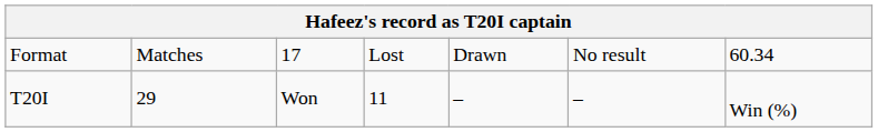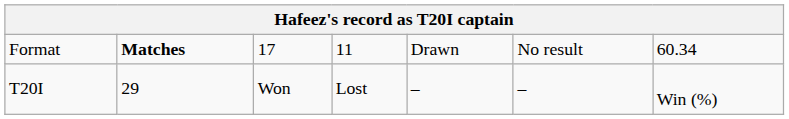Format | column 2: normal -> bold
Format | column 4: Lost -> 11
T20I | column 4: 11 -> Lost
